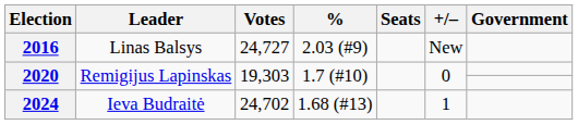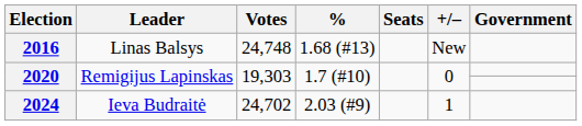2016 | Votes: 24,727 -> 24,748
2016 | %: 2.03 (#9) -> 1.68 (#13)
2024 | %: 1.68 (#13) -> 2.03 (#9)
